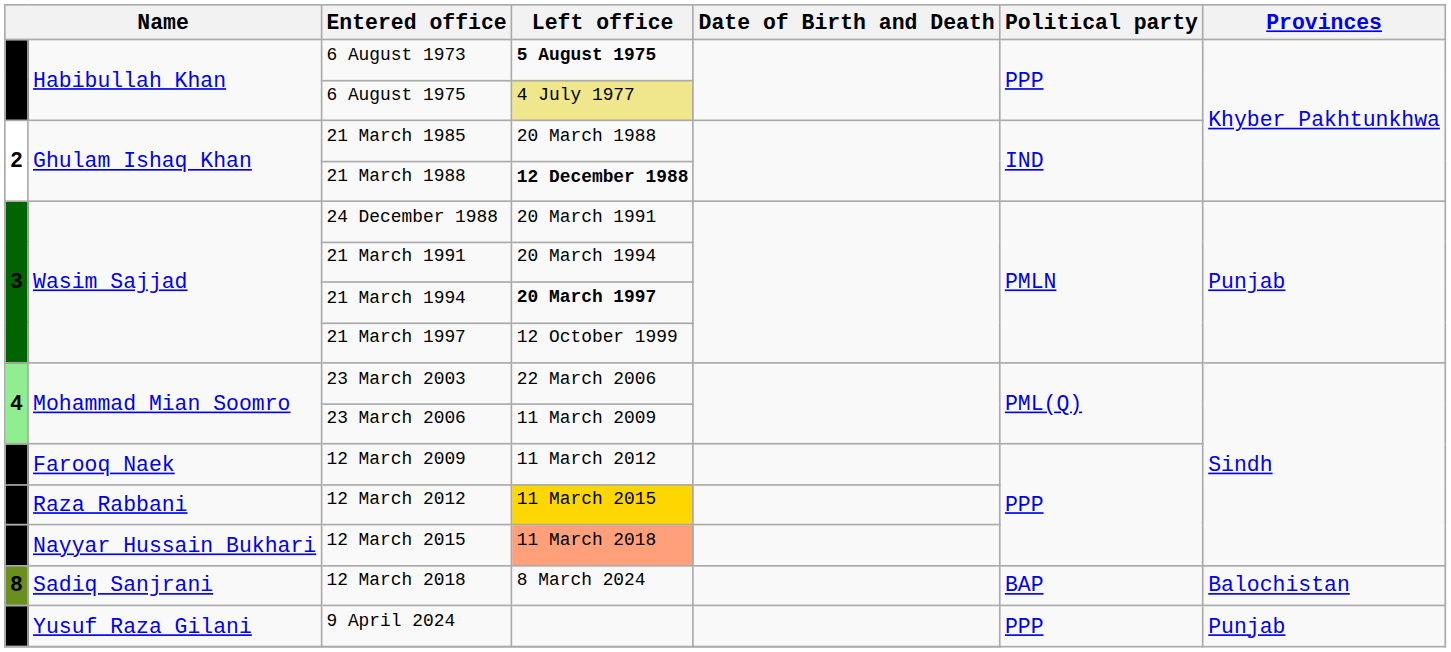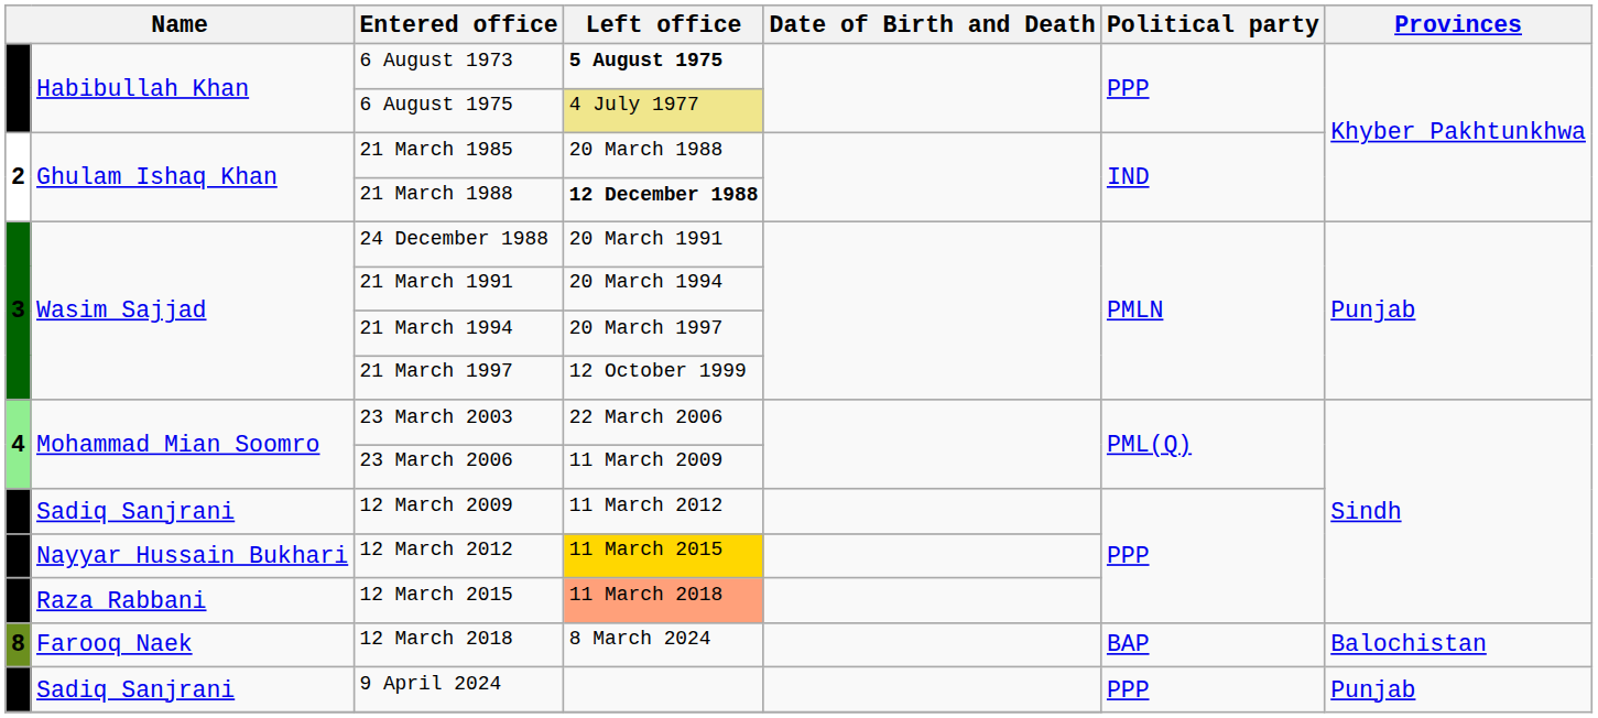21 March 1994 | Left office: bold -> normal
12 March 2009 | column 2: Farooq Naek -> Sadiq Sanjrani
12 March 2012 | column 2: Raza Rabbani -> Nayyar Hussain Bukhari
12 March 2015 | column 2: Nayyar Hussain Bukhari -> Raza Rabbani
12 March 2018 | column 2: Sadiq Sanjrani -> Farooq Naek
9 April 2024 | column 2: Yusuf Raza Gilani -> Sadiq Sanjrani
